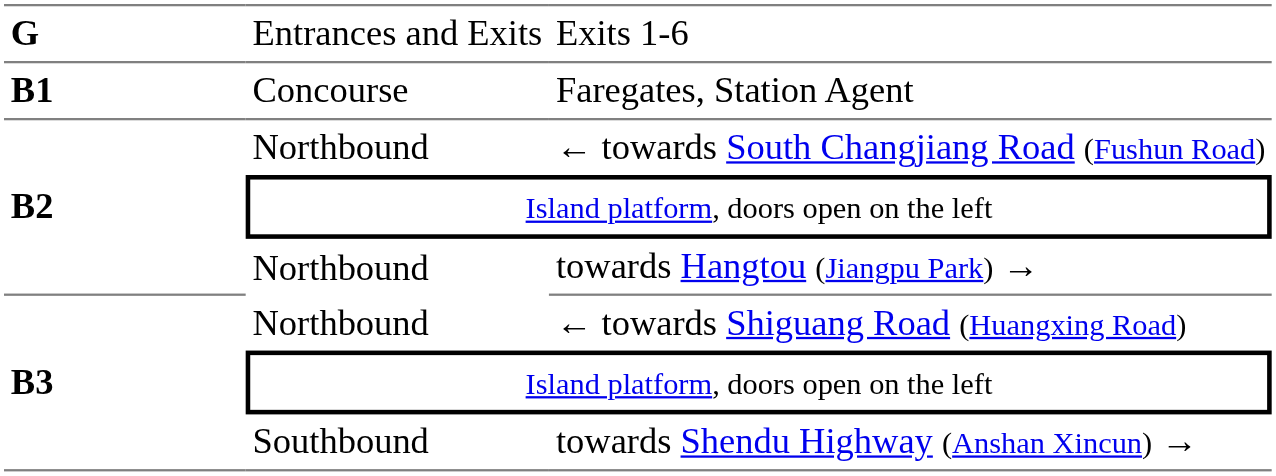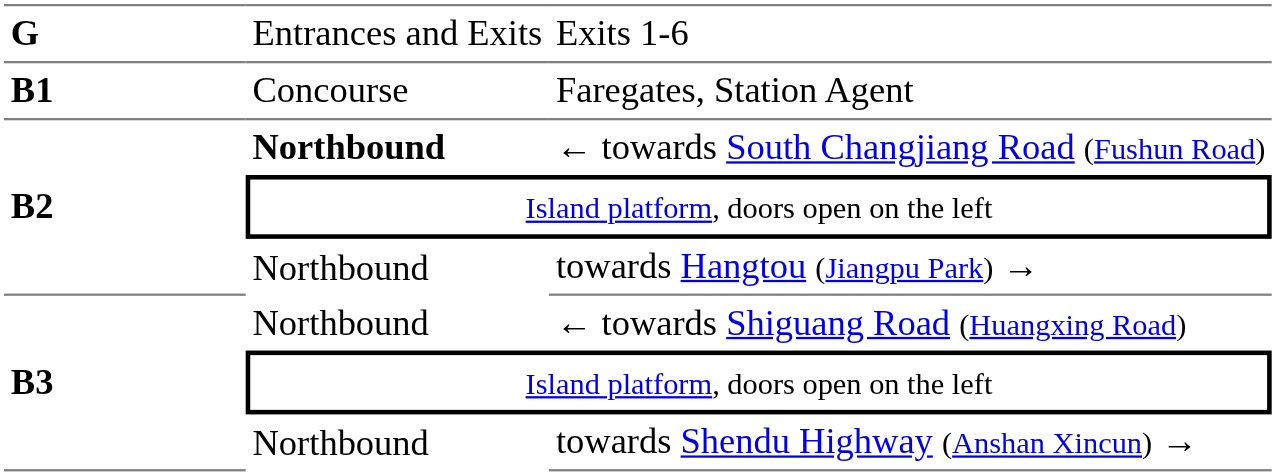← towards South Changjiang Road (Fushun Road) | column 2: normal -> bold
towards Shendu Highway (Anshan Xincun) → | column 2: Southbound -> Northbound
